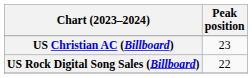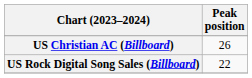US Christian AC (Billboard) | Peak position: 23 -> 26
